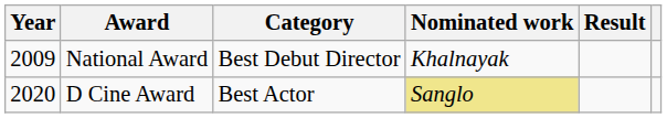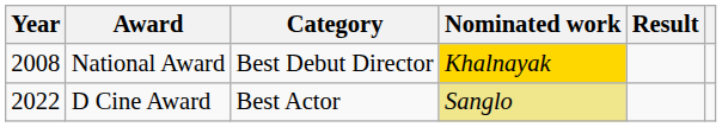National Award | Year: 2009 -> 2008
National Award | Nominated work: no background -> gold background
D Cine Award | Year: 2020 -> 2022
